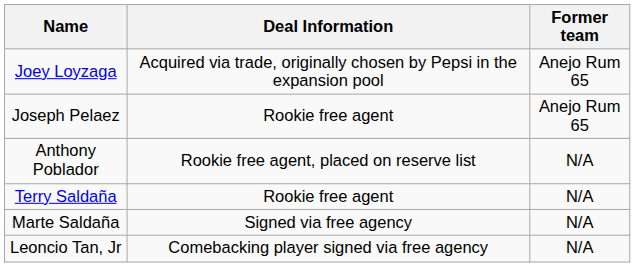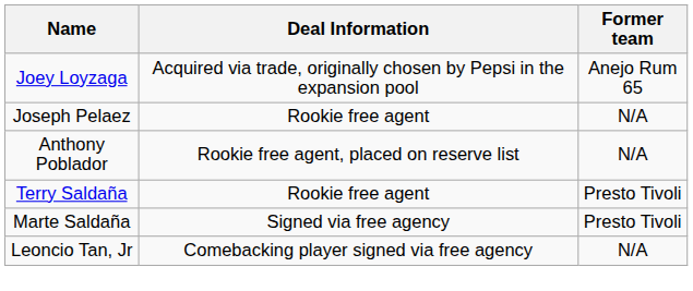Joseph Pelaez | Former team: Anejo Rum 65 -> N/A
Terry Saldaña | Former team: N/A -> Presto Tivoli
Marte Saldaña | Former team: N/A -> Presto Tivoli
